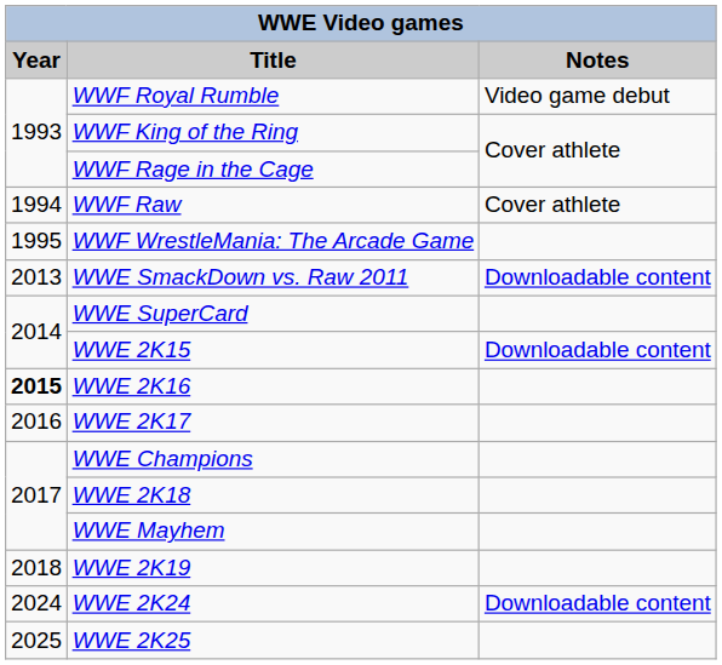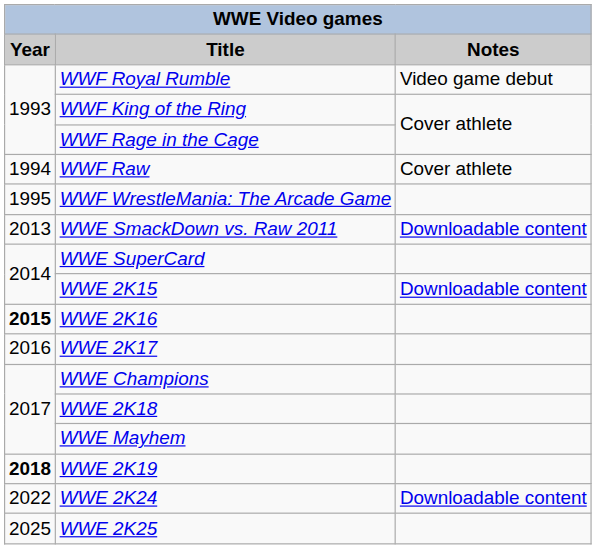WWE 2K19 | Year: normal -> bold
WWE 2K24 | Year: 2024 -> 2022
